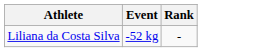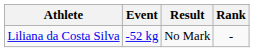+ column: Result | No Mark
